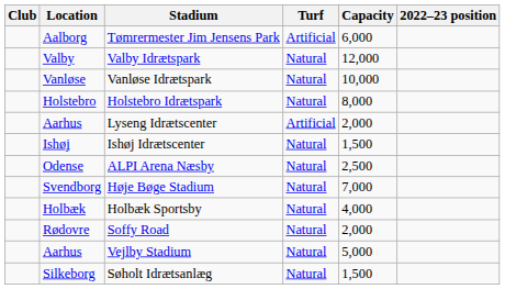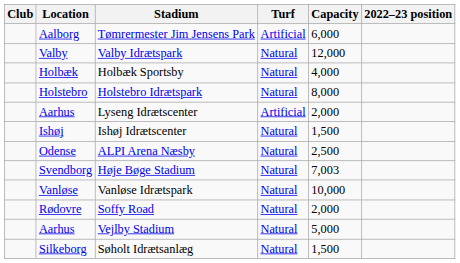rows swapped: Holbæk Sportsby <-> Vanløse Idrætspark
Høje Bøge Stadium | Capacity: 7,000 -> 7,003
